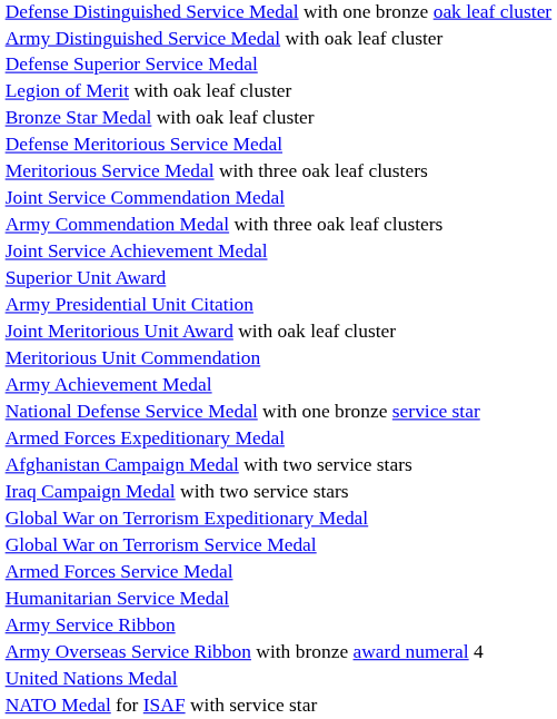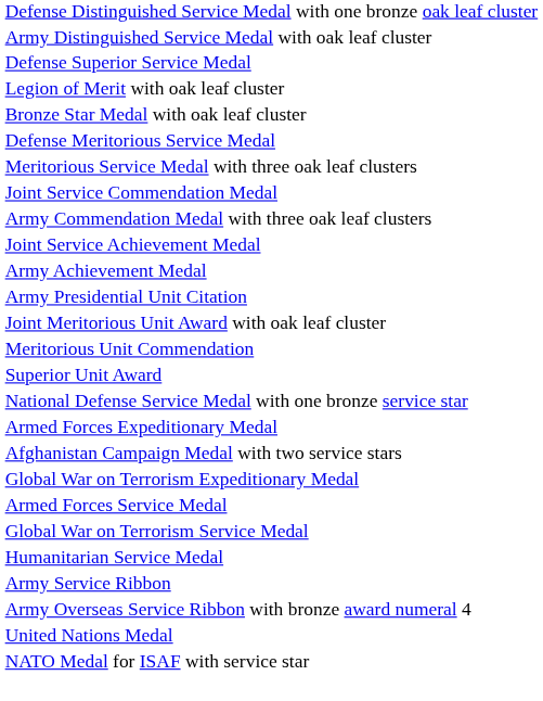rows swapped: Army Achievement Medal <-> Superior Unit Award
- row: Iraq Campaign Medal with two service stars
rows swapped: Global War on Terrorism Service Medal <-> Armed Forces Service Medal
